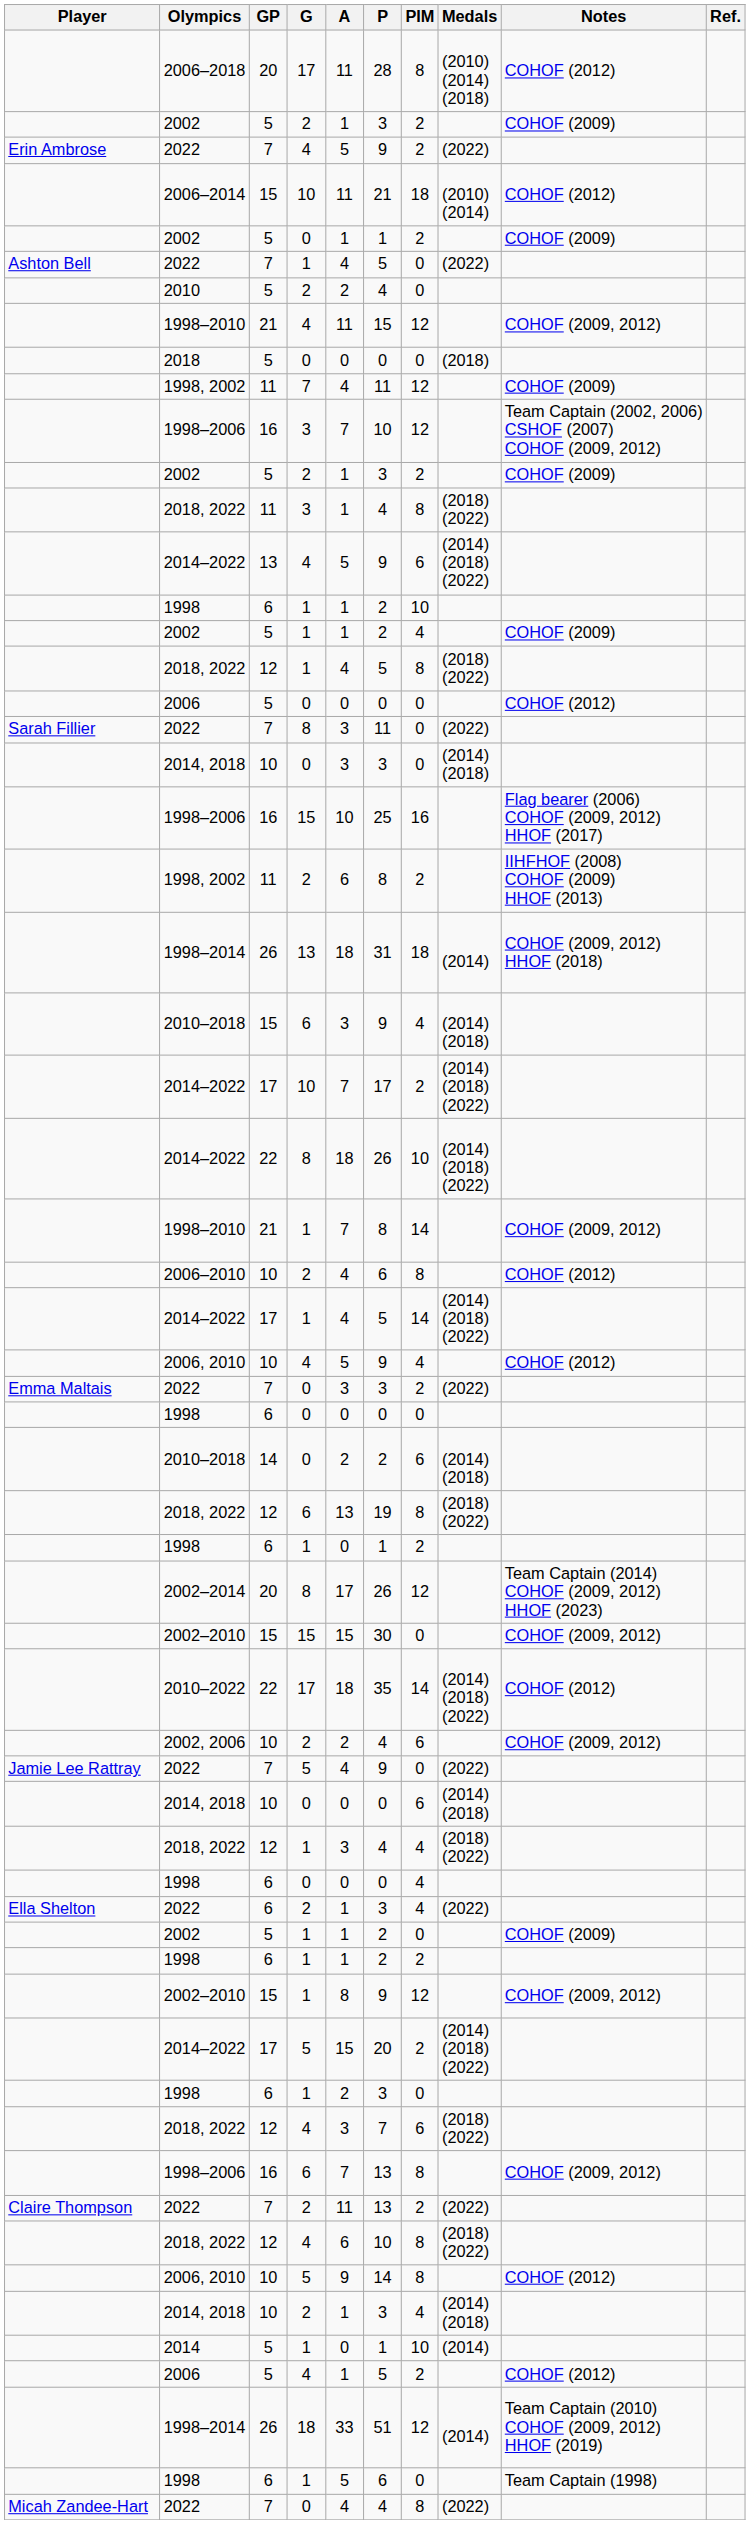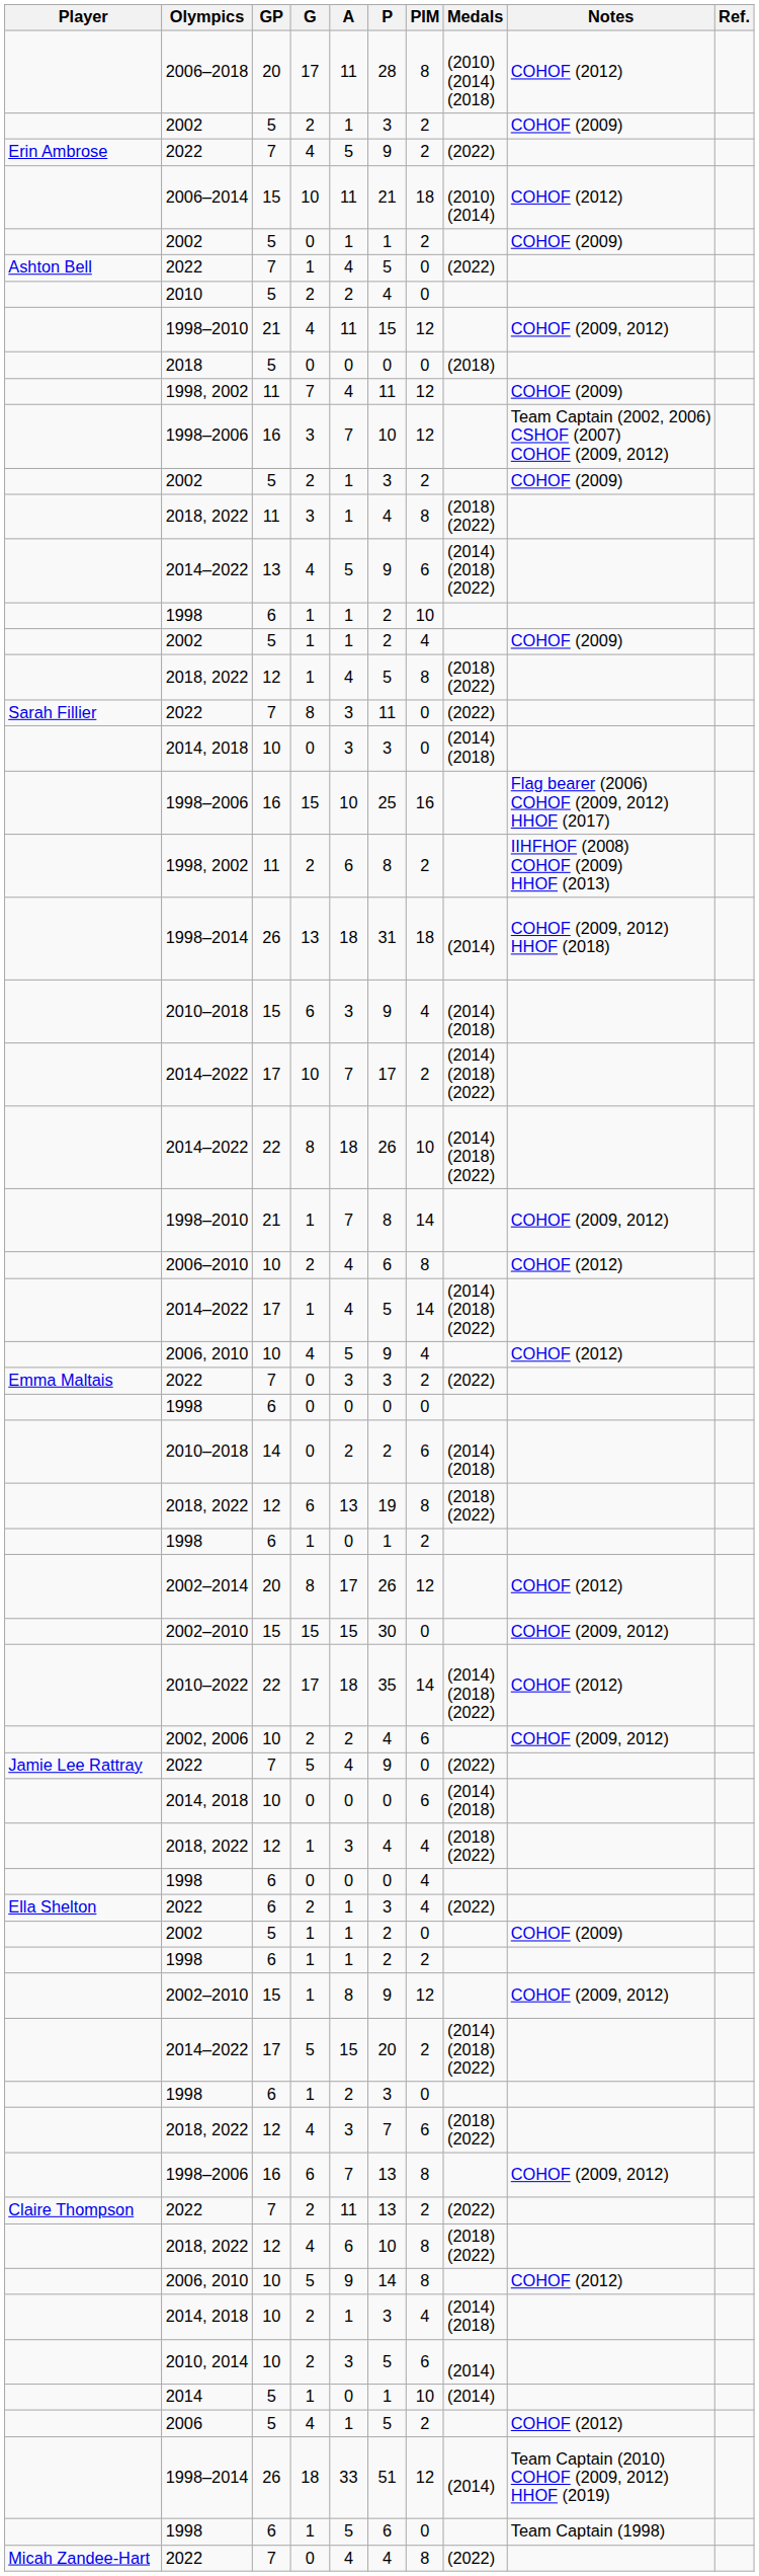- row: 2006 | 5 | 0 | 0 | 0 | 0 | COHOF (2012)
2002–2014 | Notes: Team Captain (2014) COHOF (2009, 2012) HHOF (2023) -> COHOF (2012)
+ row: 2010, 2014 | 10 | 2 | 3 | 5 | 6 | (2014)
